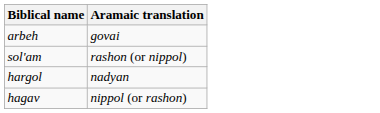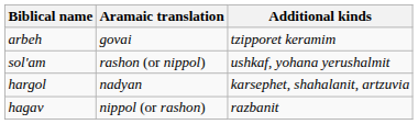+ column: Additional kinds | tzipporet keramim | ushkaf, yohana yerushalmit | karsephet, shahalanit, artzuvia | razbanit
